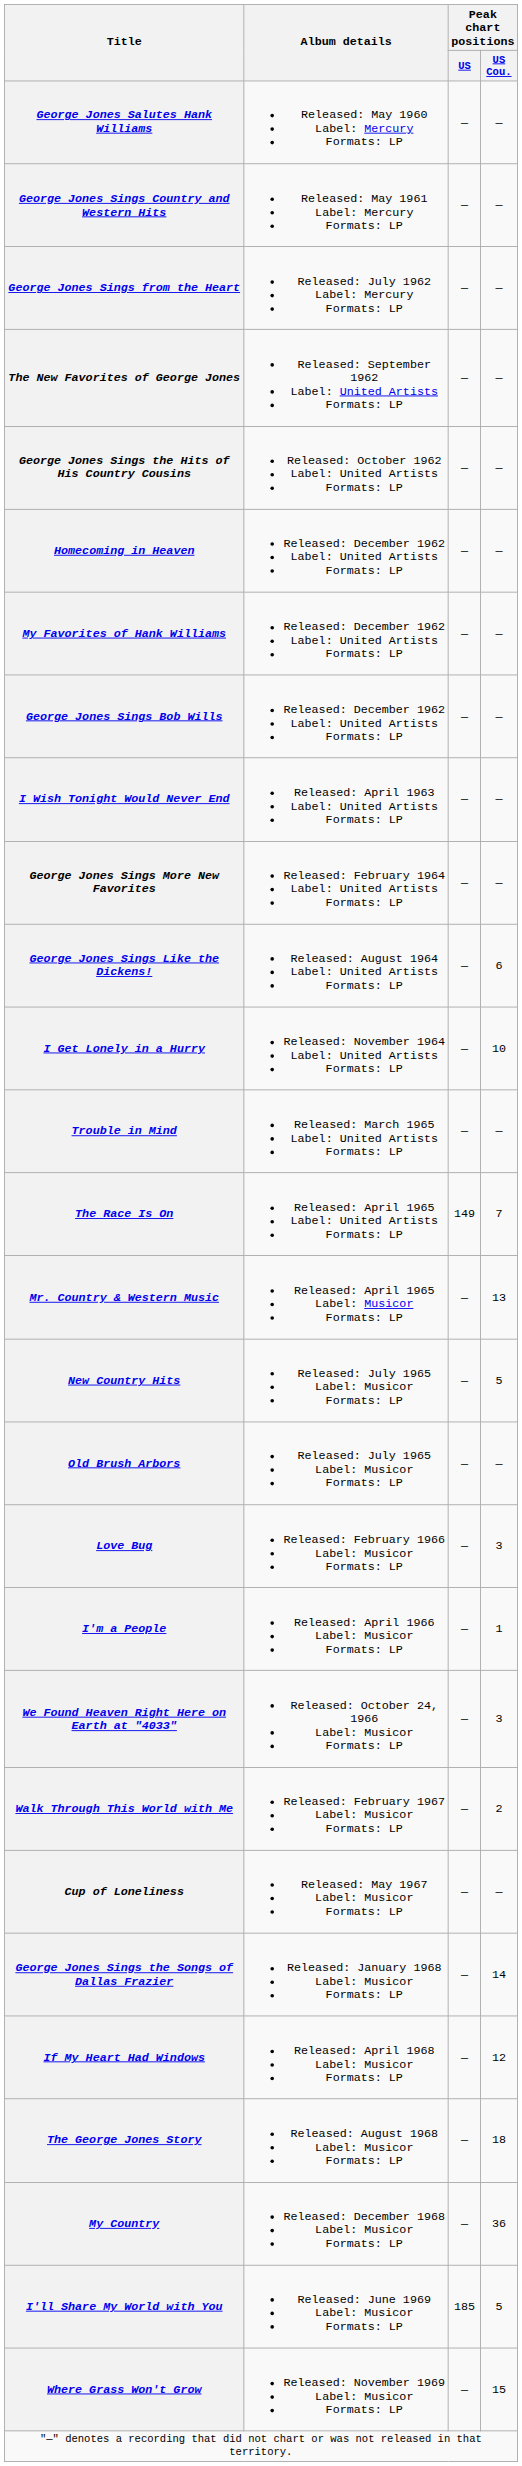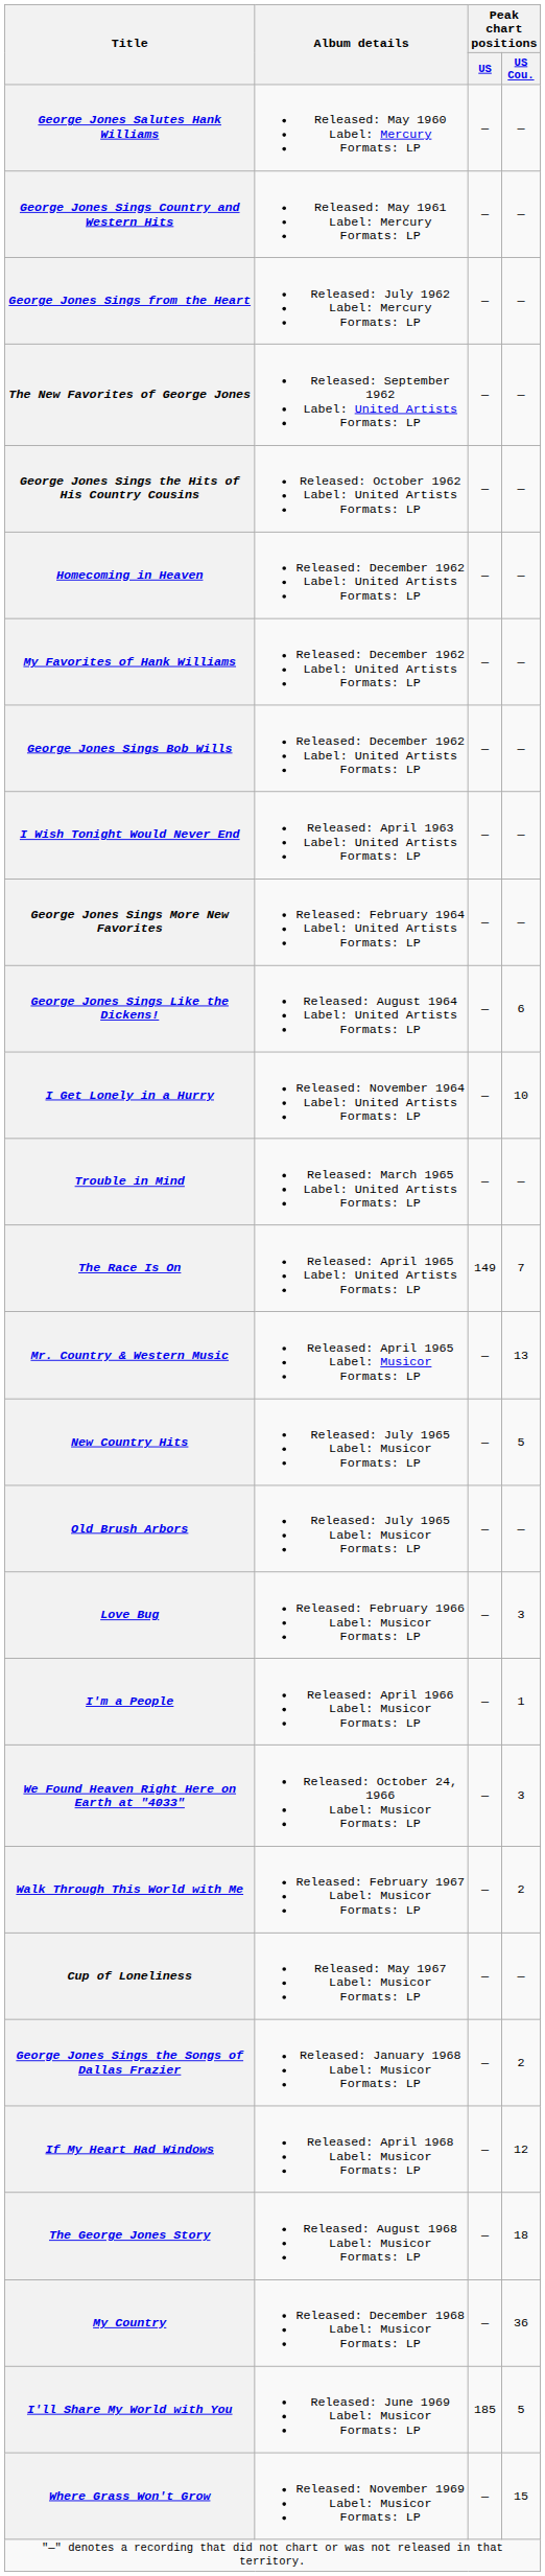George Jones Sings the Songs of Dallas Frazier | Peak chart positions / US Cou.: 14 -> 2
